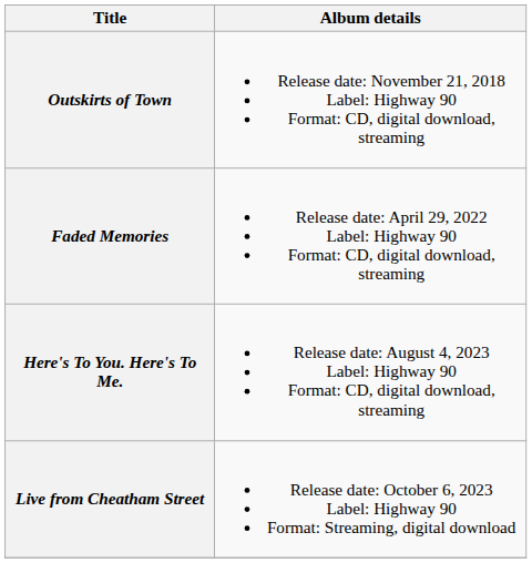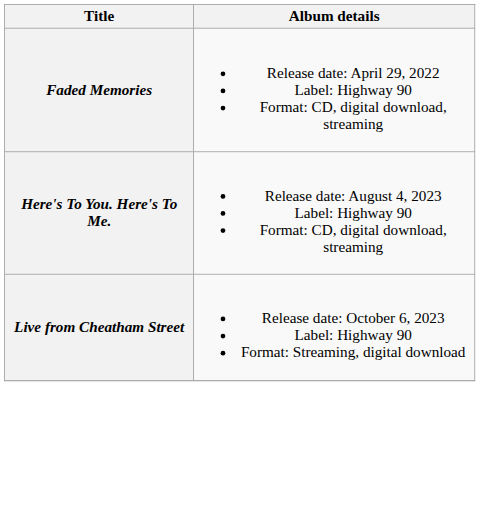- row: Outskirts of Town | Release date: November 21, 2018 Label: Highway 90 Format: CD, digital download, streaming
